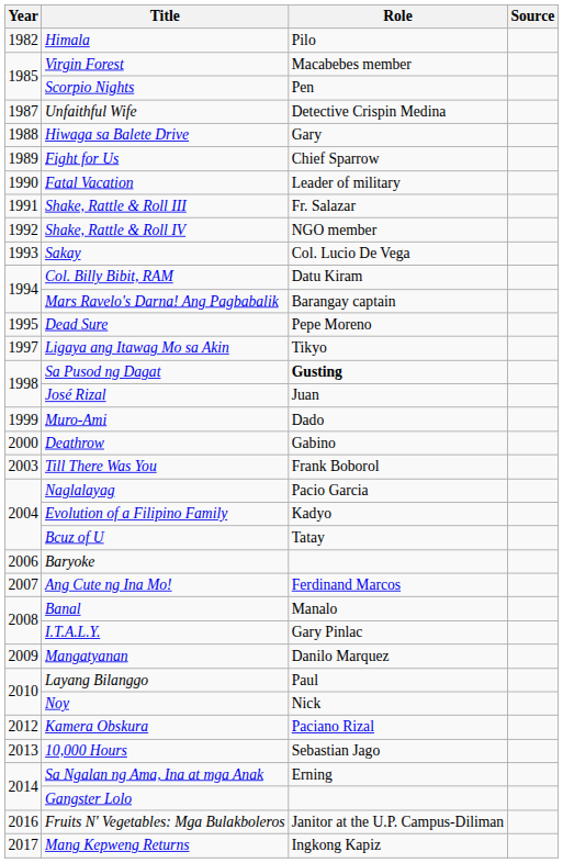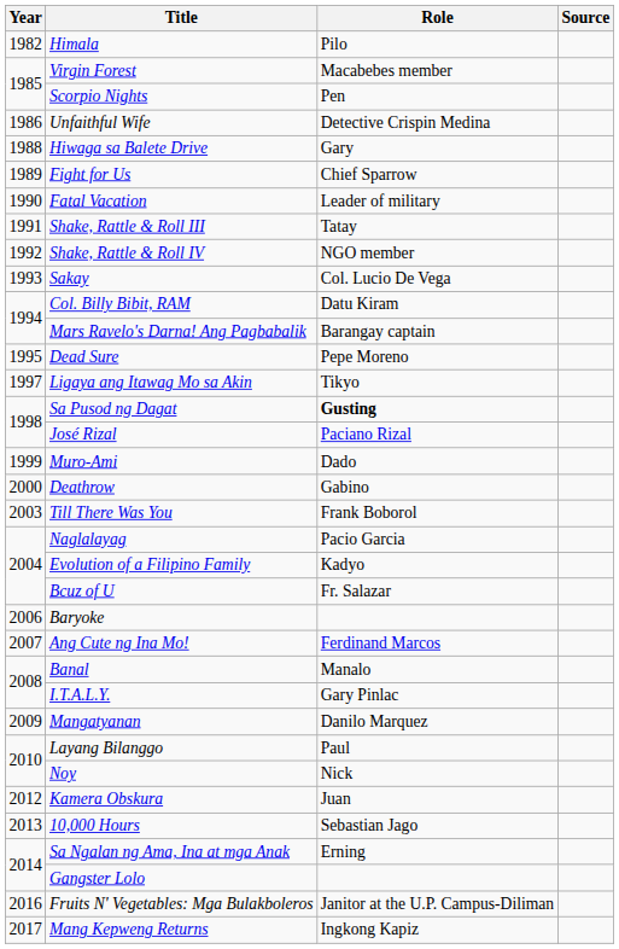Unfaithful Wife | Year: 1987 -> 1986
Shake, Rattle & Roll III | Role: Fr. Salazar -> Tatay
José Rizal | Role: Juan -> Paciano Rizal
Bcuz of U | Role: Tatay -> Fr. Salazar
Kamera Obskura | Role: Paciano Rizal -> Juan
